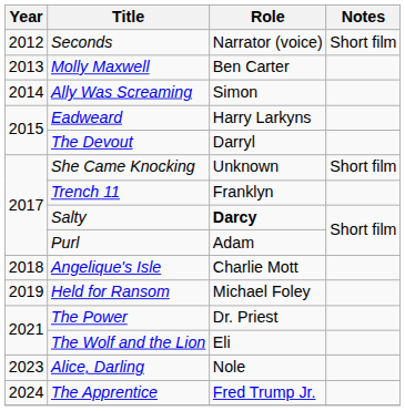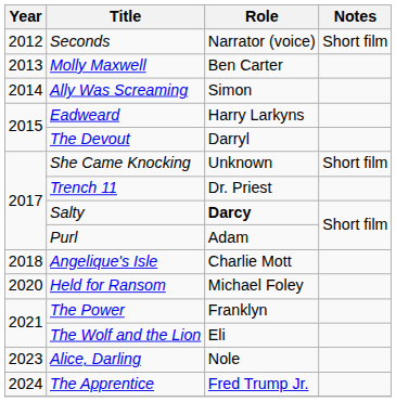Trench 11 | Role: Franklyn -> Dr. Priest
Held for Ransom | Year: 2019 -> 2020
The Power | Role: Dr. Priest -> Franklyn
